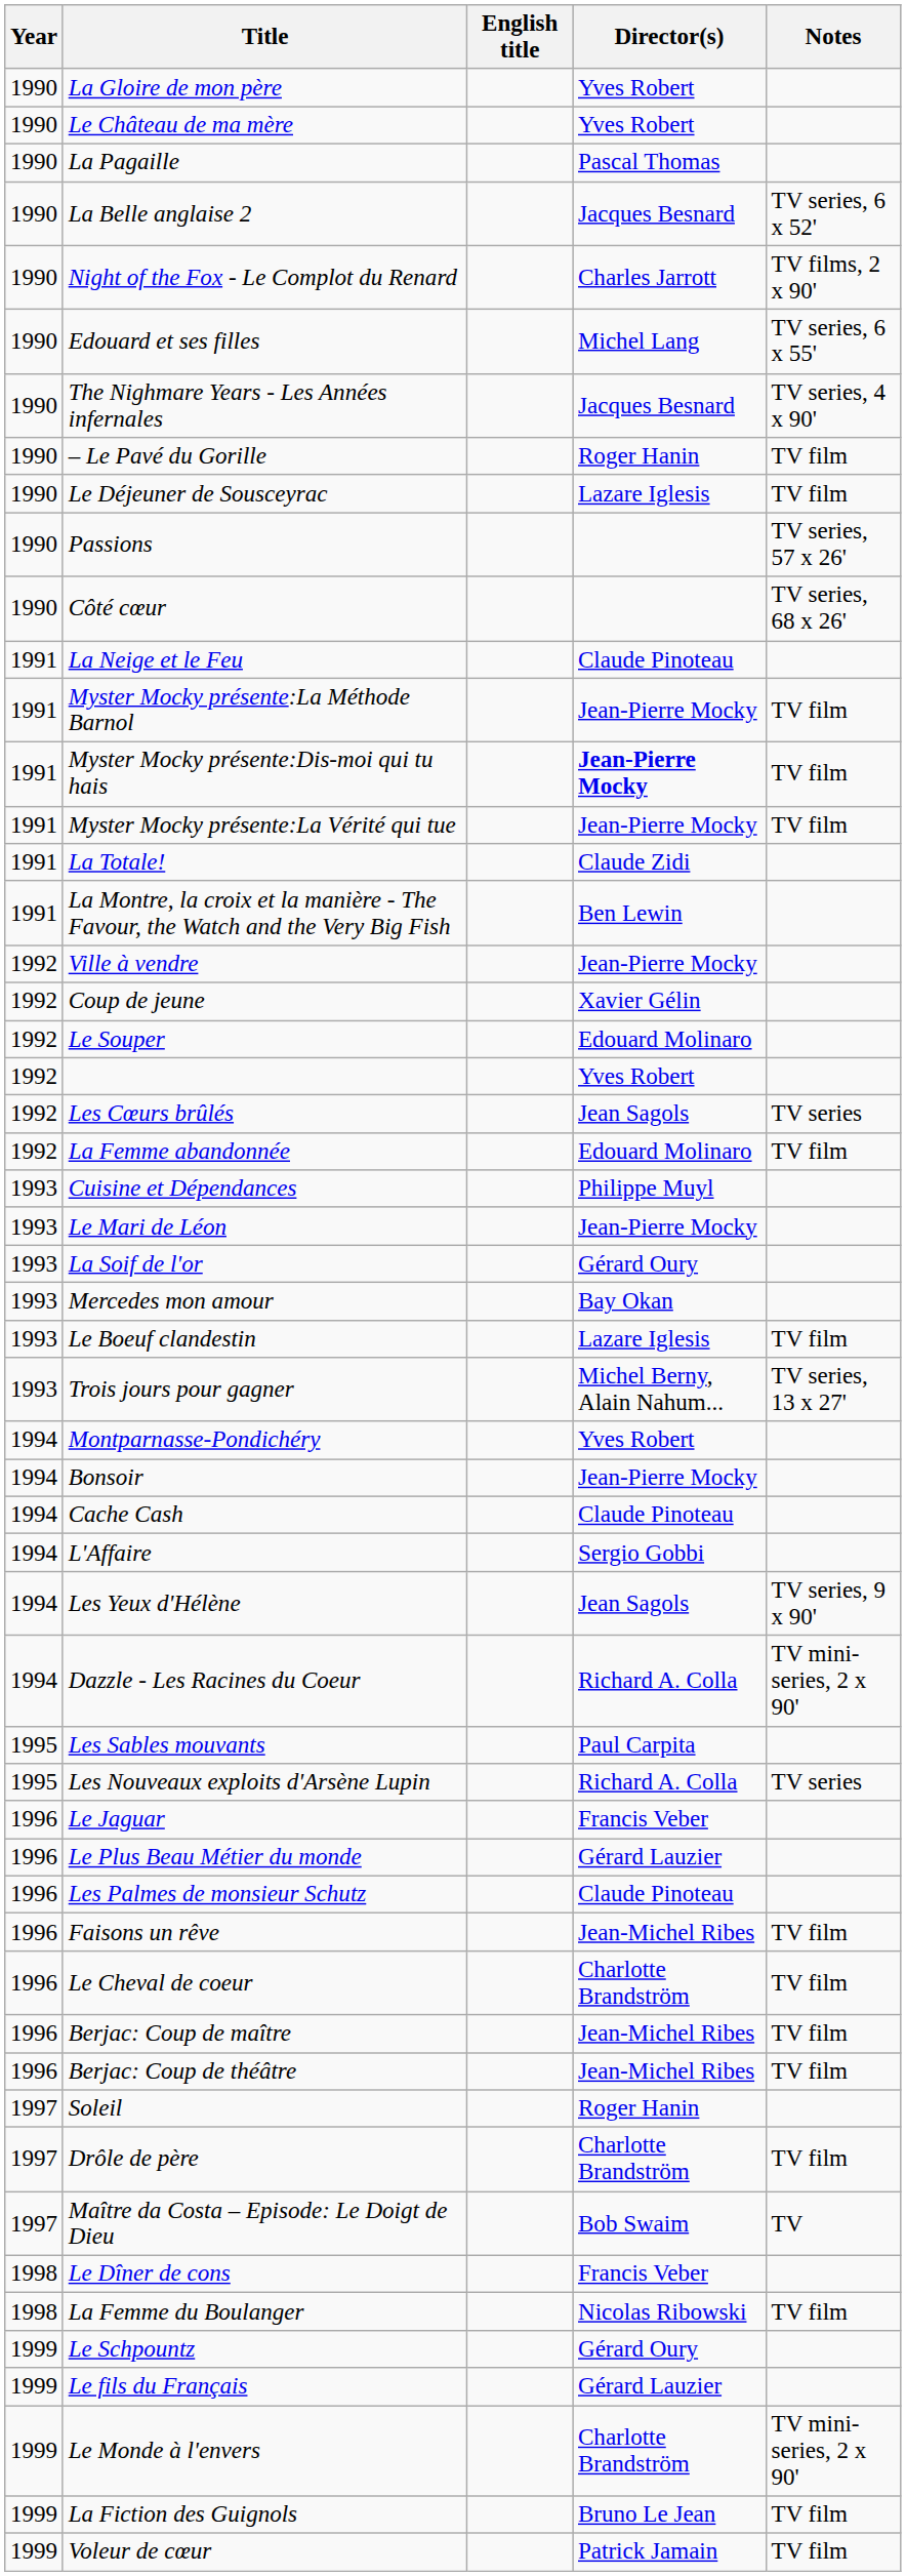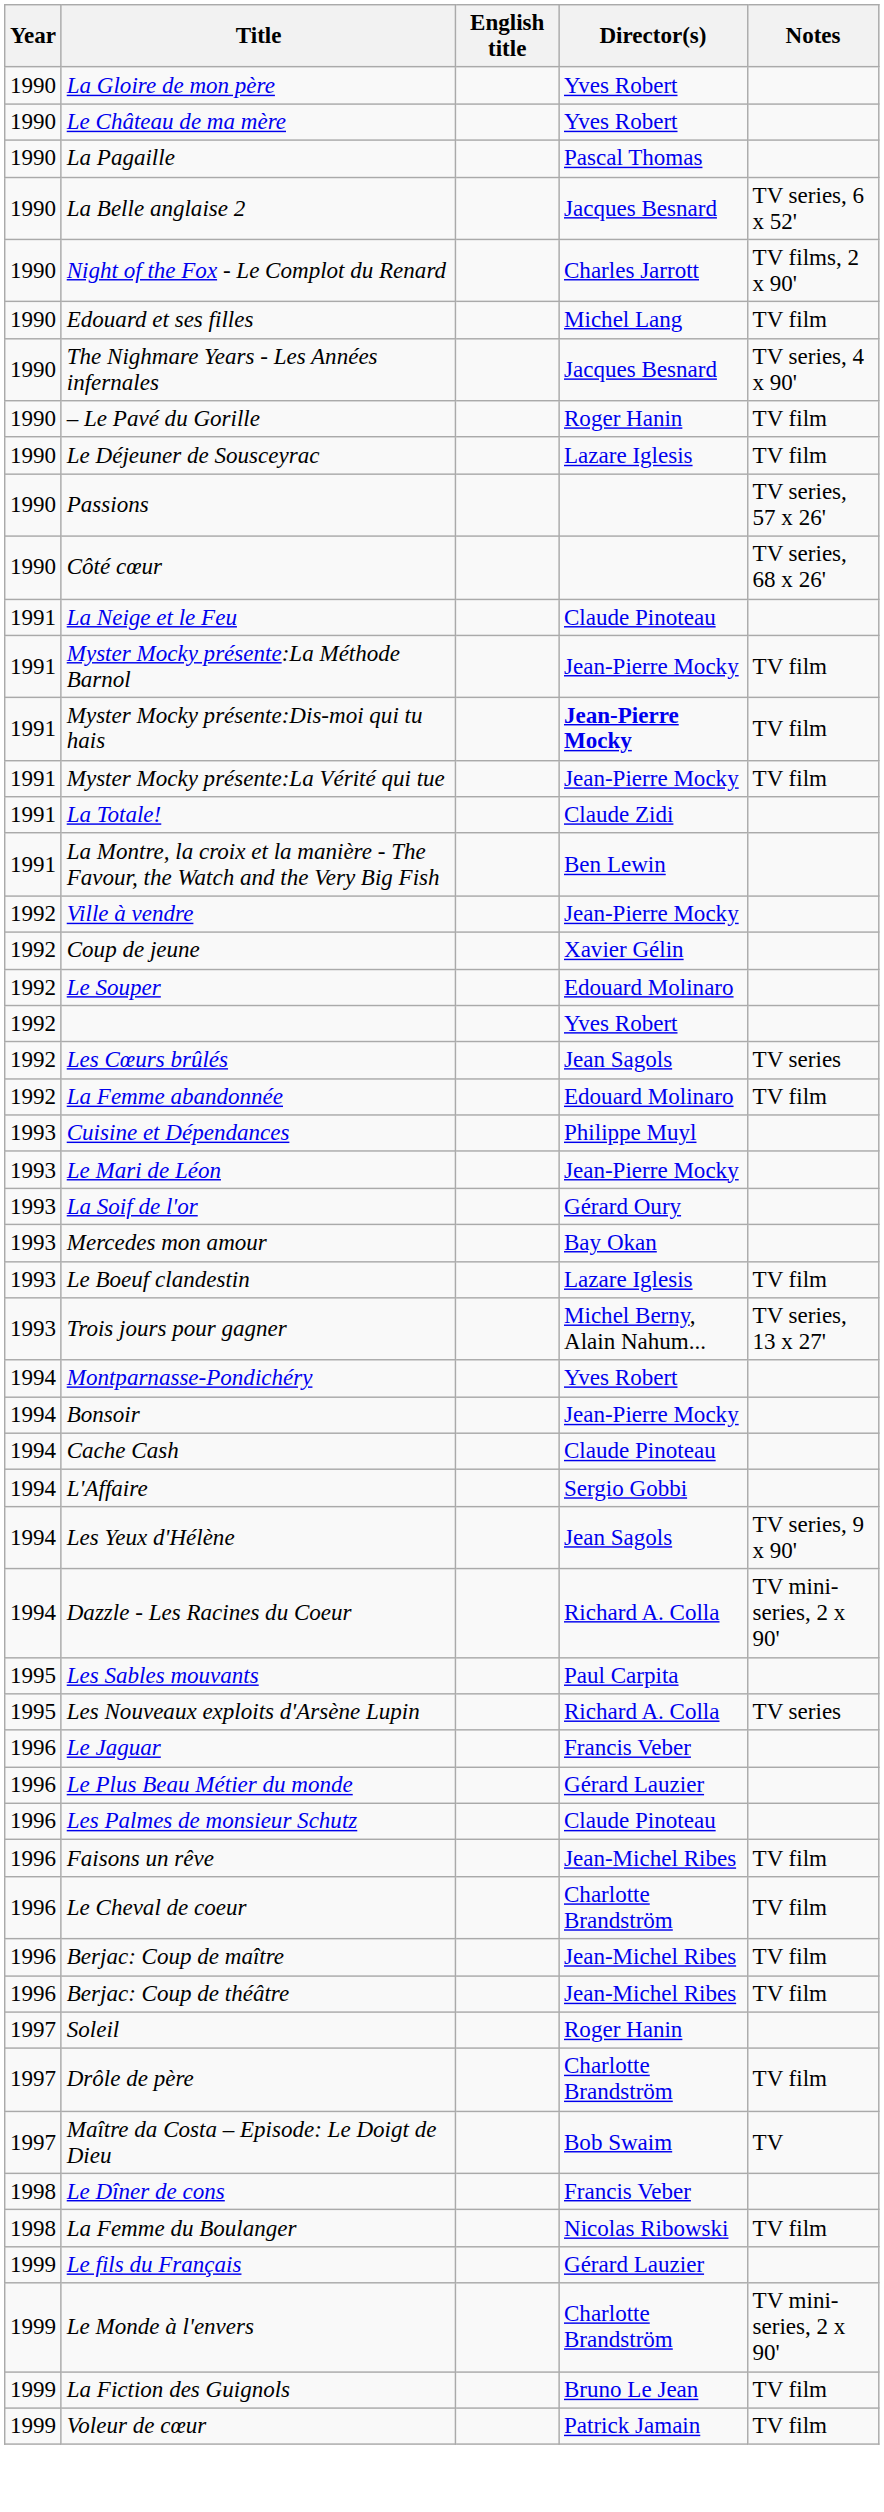Edouard et ses filles | Notes: TV series, 6 x 55' -> TV film
- row: 1999 | Le Schpountz | Gérard Oury
